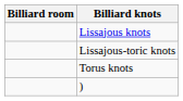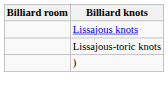- row: Torus knots
